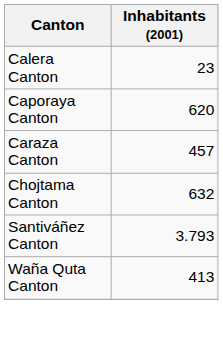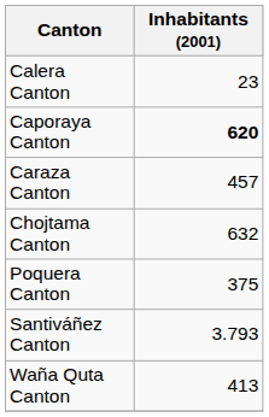Caporaya Canton | Inhabitants (2001): normal -> bold
+ row: Poquera Canton | 375
